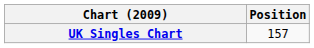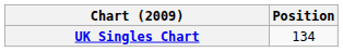UK Singles Chart | Position: 157 -> 134
